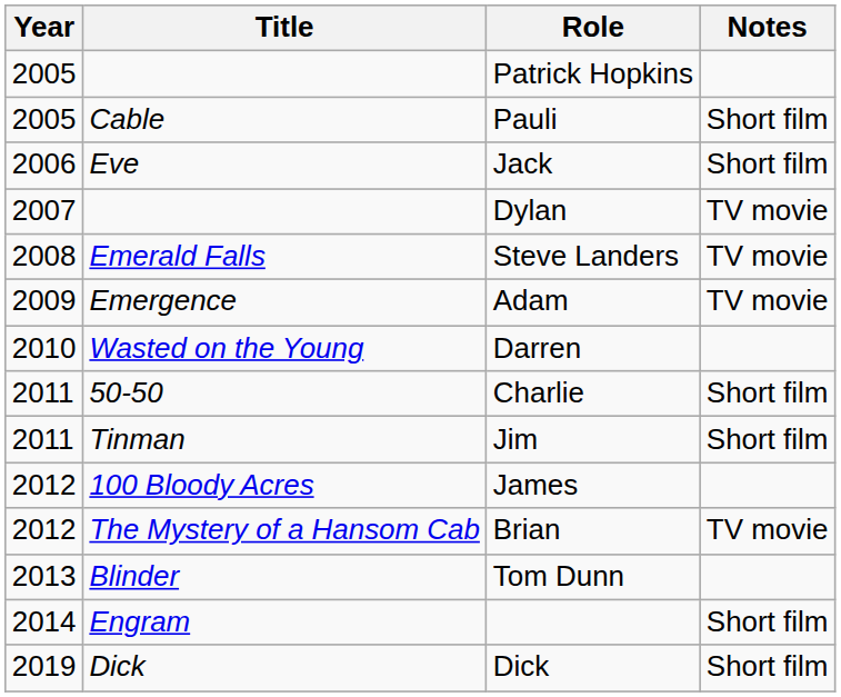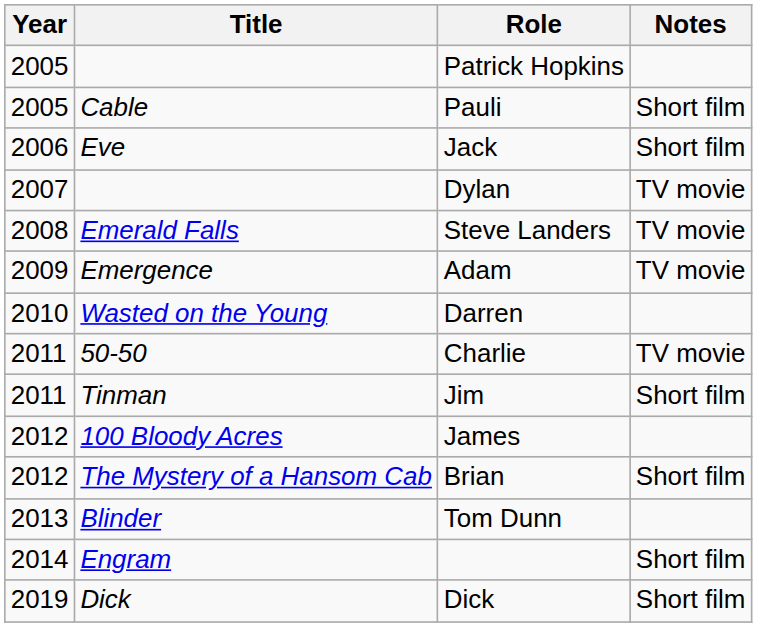Charlie | Notes: Short film -> TV movie
Brian | Notes: TV movie -> Short film
